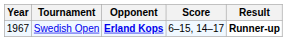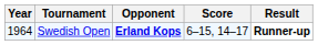Swedish Open | Year: 1967 -> 1964
